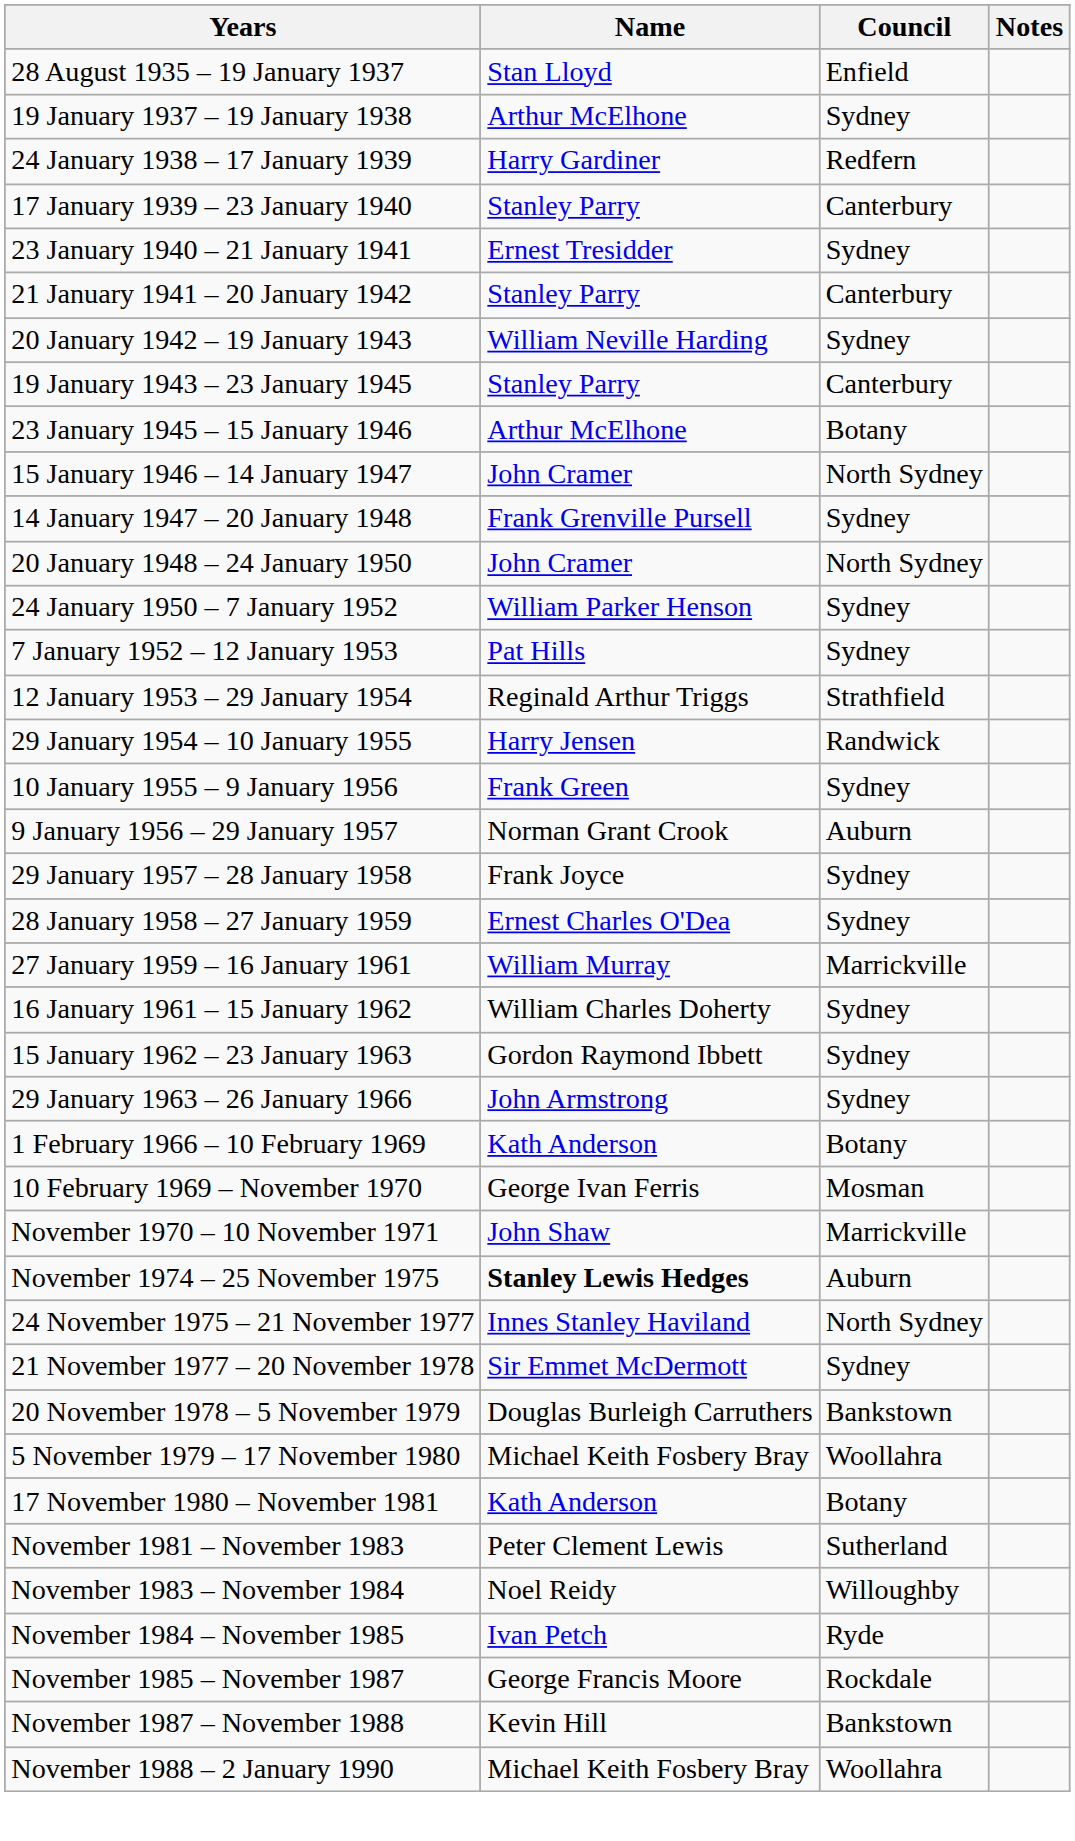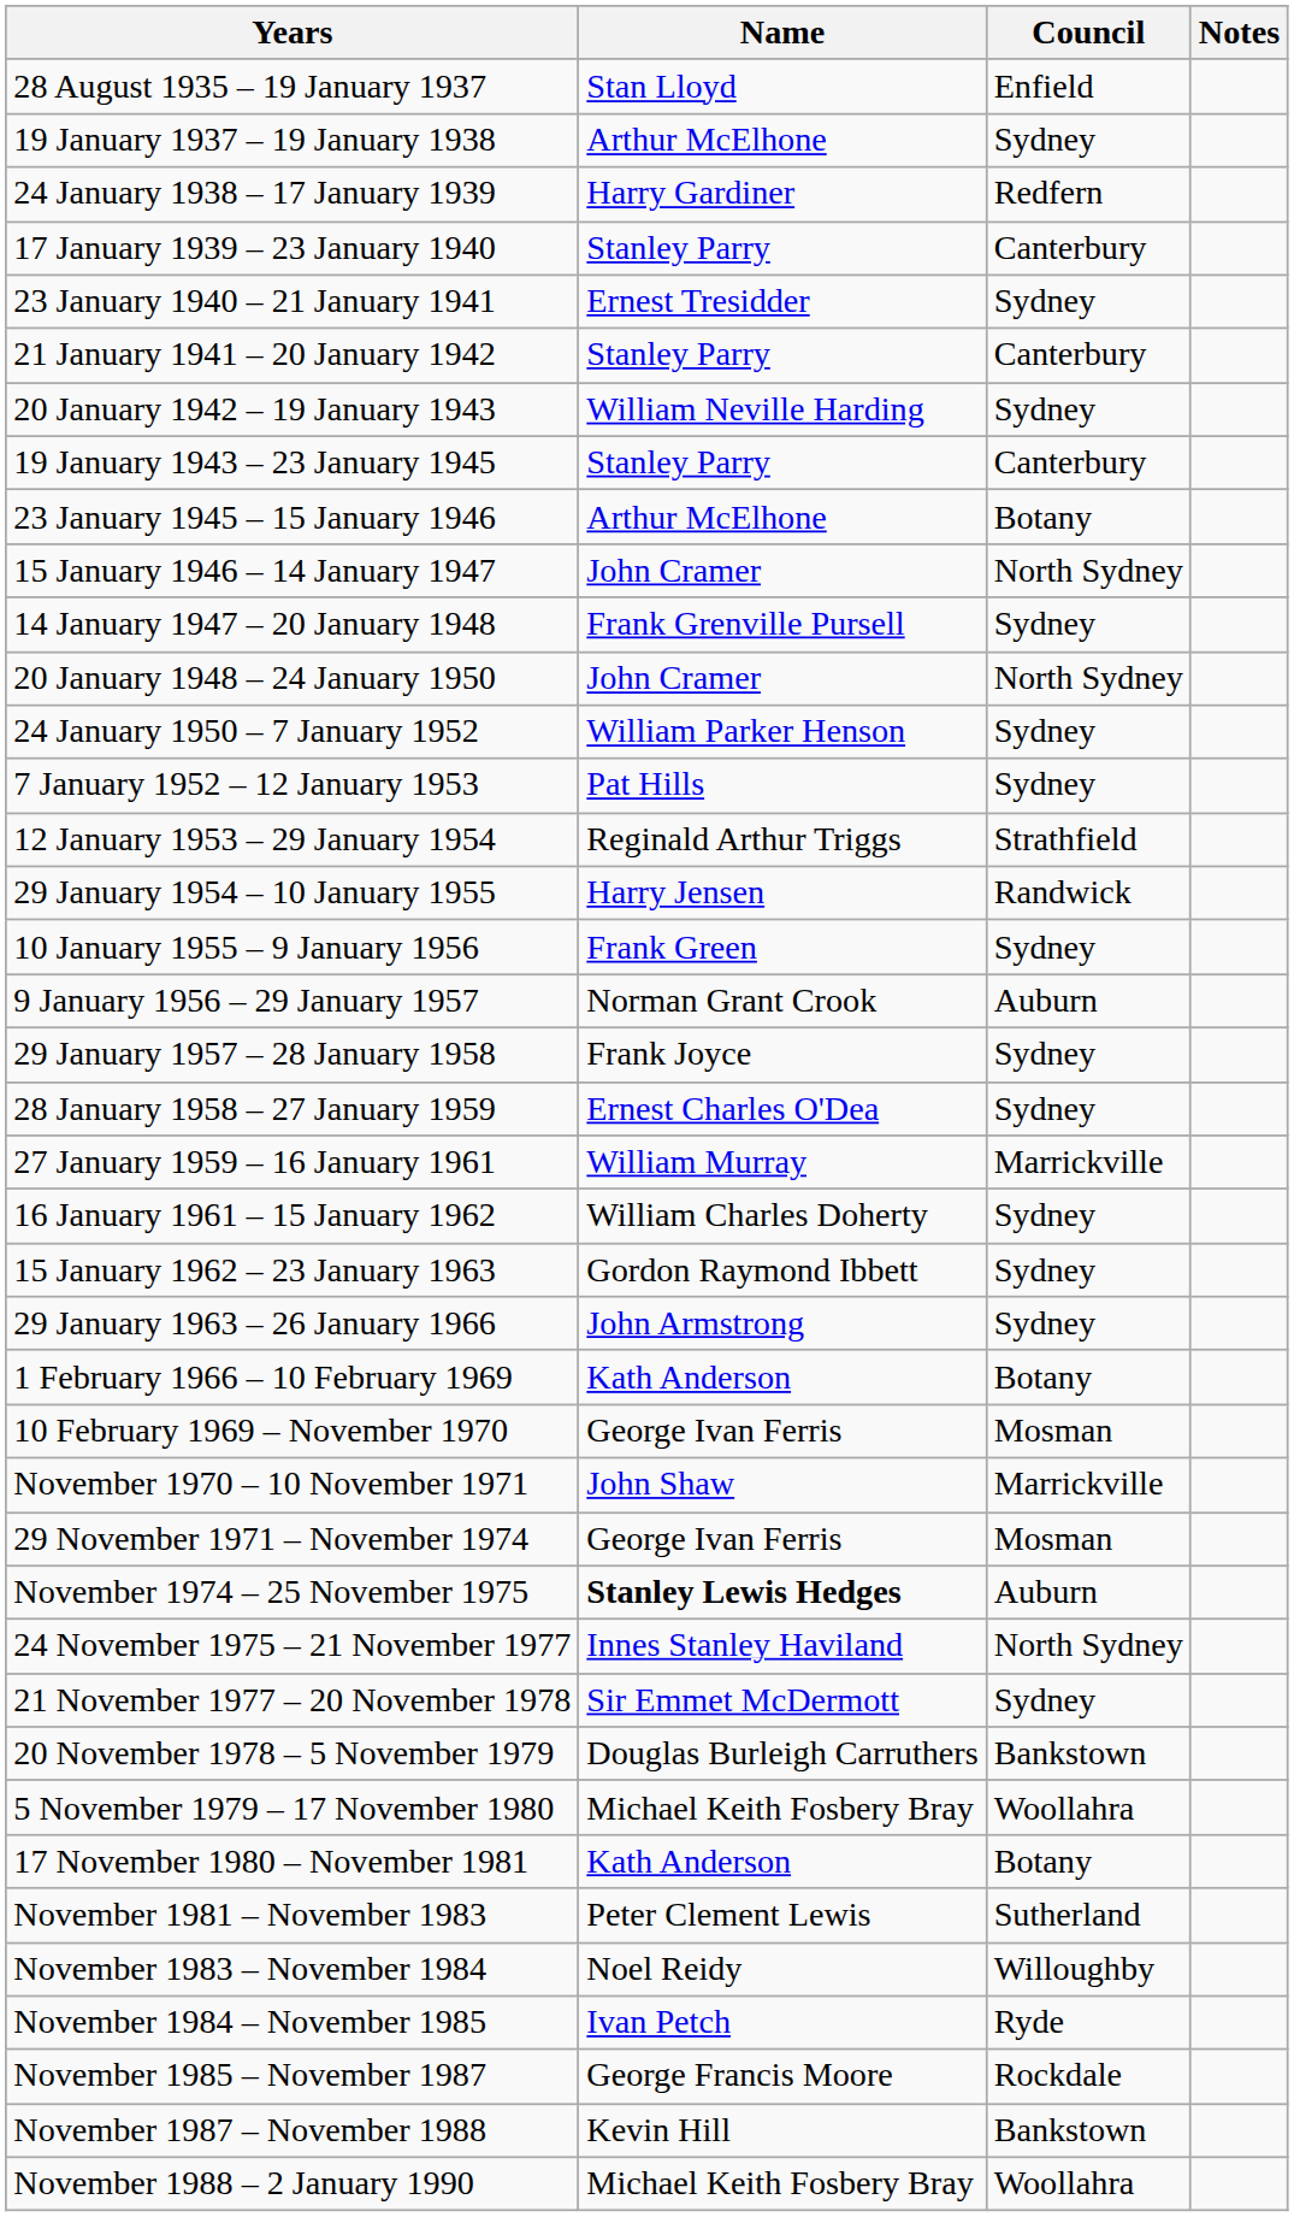+ row: 29 November 1971 – November 1974 | George Ivan Ferris | Mosman
